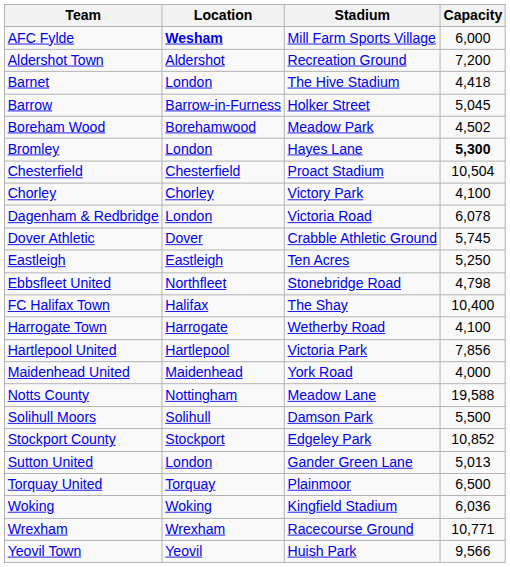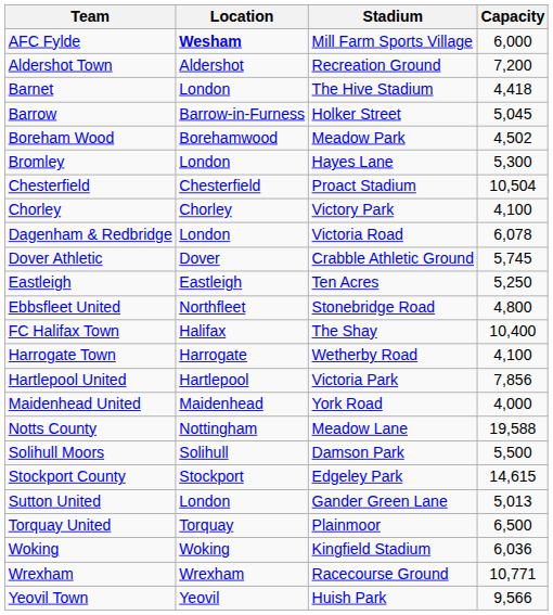Bromley | Capacity: bold -> normal
Ebbsfleet United | Capacity: 4,798 -> 4,800
Stockport County | Capacity: 10,852 -> 14,615
